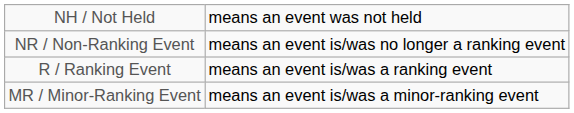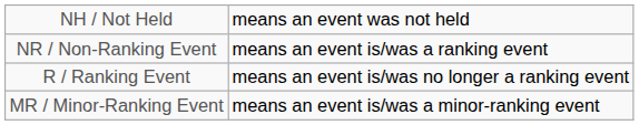NR / Non-Ranking Event | column 5: means an event is/was no longer a ranking event -> means an event is/was a ranking event
R / Ranking Event | column 5: means an event is/was a ranking event -> means an event is/was no longer a ranking event
